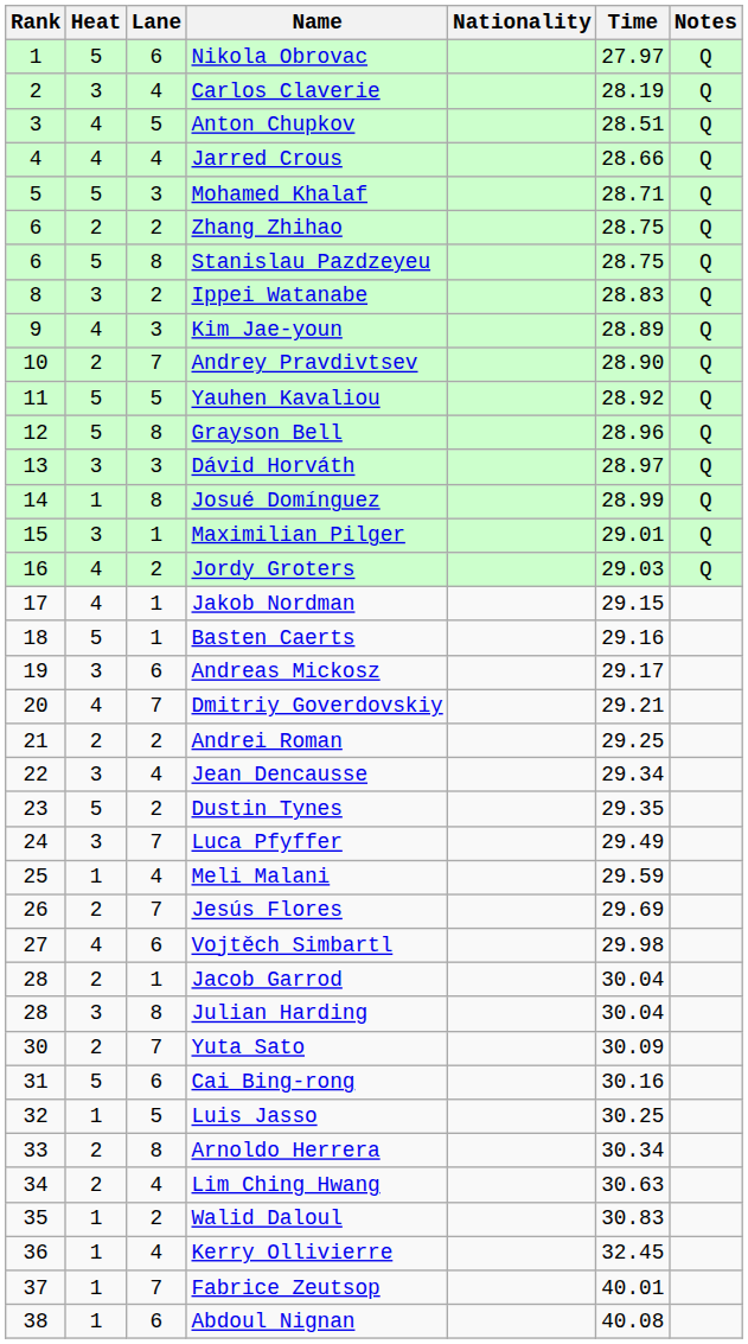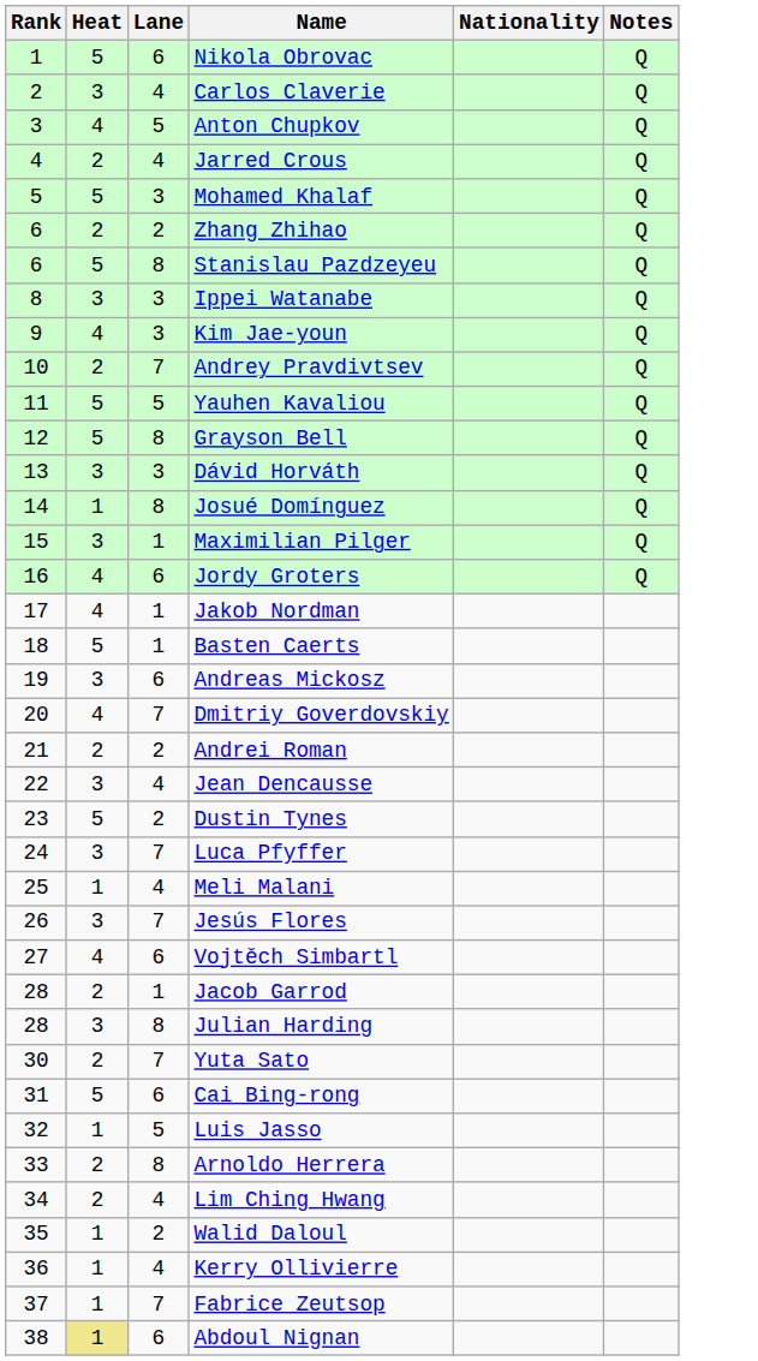- column: Time | 27.97 | 28.19 | 28.51 | 28.66 | 28.71 | 28.75 | 28.75 | 28.83 | 28.89 | 28.90 | 28.92 | 28.96 | 28.97 | 28.99 | 29.01 | 29.03 | 29.15 | 29.16 | 29.17 | 29.21 | 29.25 | 29.34 | 29.35 | 29.49 | 29.59 | 29.69 | 29.98 | 30.04 | 30.04 | 30.09 | 30.16 | 30.25 | 30.34 | 30.63 | 30.83 | 32.45 | 40.01 | 40.08
Jarred Crous | Heat: 4 -> 2
Ippei Watanabe | Lane: 2 -> 3
Jordy Groters | Lane: 2 -> 6
Jesús Flores | Heat: 2 -> 3
Abdoul Nignan | Heat: no background -> khaki background
